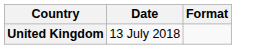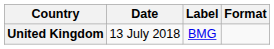+ column: Label | BMG
